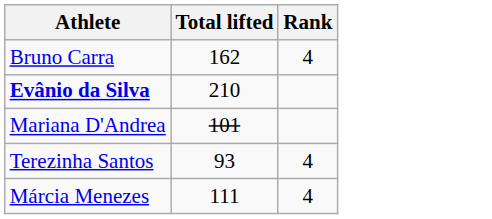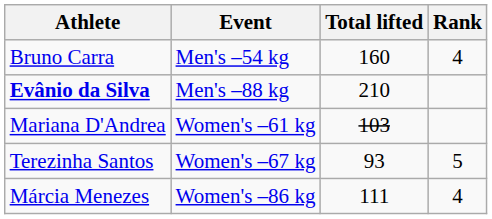+ column: Event | Men's –54 kg | Men's –88 kg | Women's –61 kg | Women's –67 kg | Women's –86 kg
Bruno Carra | Total lifted: 162 -> 160
Mariana D'Andrea | Total lifted: 101 -> 103
Terezinha Santos | Rank: 4 -> 5
